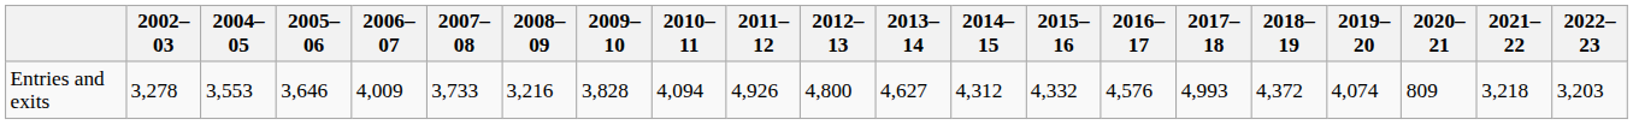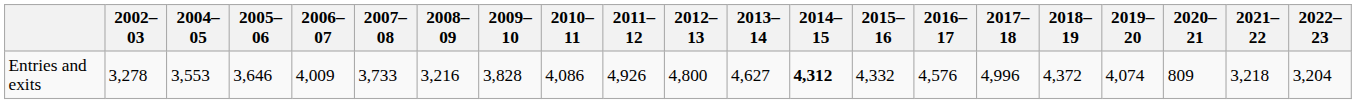Entries and exits | 2010–11: 4,094 -> 4,086
Entries and exits | 2014–15: normal -> bold
Entries and exits | 2017–18: 4,993 -> 4,996
Entries and exits | 2022–23: 3,203 -> 3,204
